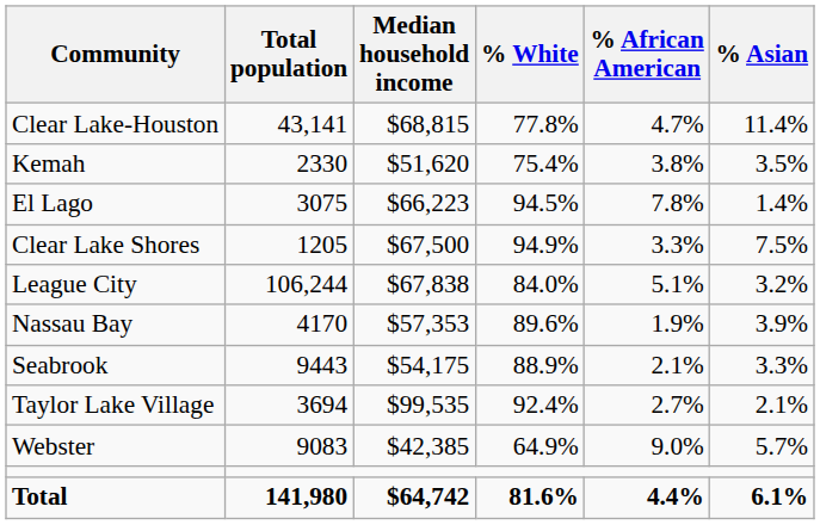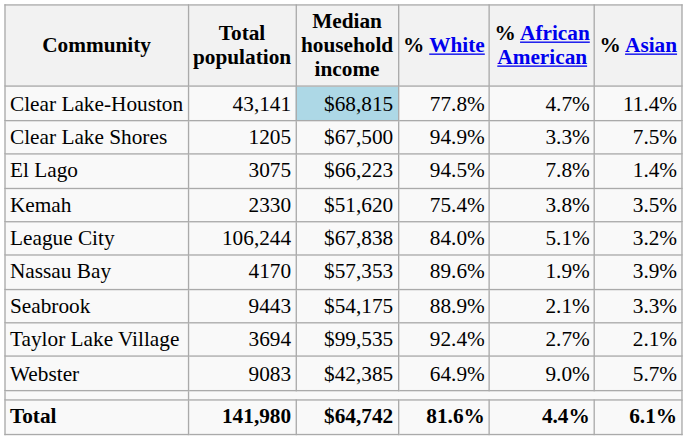Clear Lake-Houston | Median household income: no background -> lightblue background
rows swapped: Clear Lake Shores <-> Kemah
